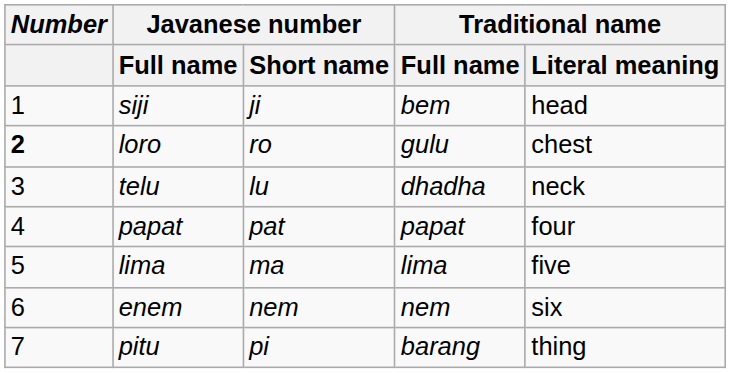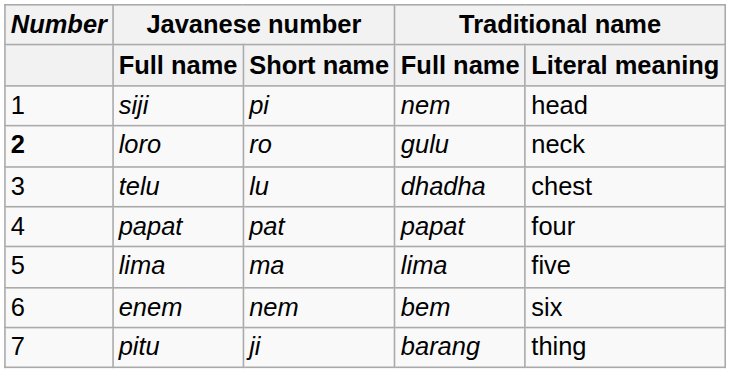siji | Javanese number / Short name: ji -> pi
siji | Traditional name / Full name: bem -> nem
loro | Traditional name / Literal meaning: chest -> neck
telu | Traditional name / Literal meaning: neck -> chest
enem | Traditional name / Full name: nem -> bem
pitu | Javanese number / Short name: pi -> ji
